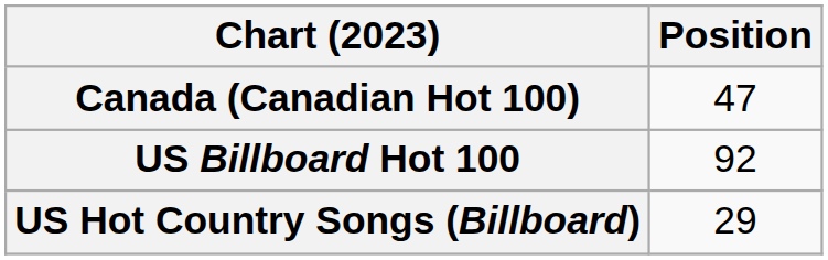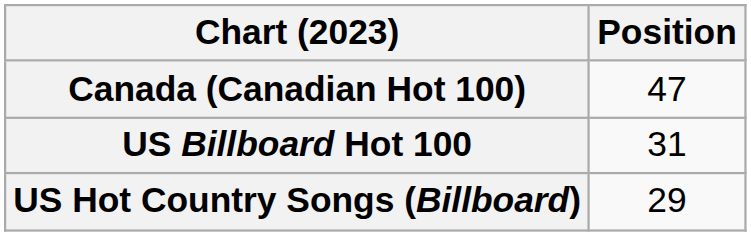US Billboard Hot 100 | Position: 92 -> 31
